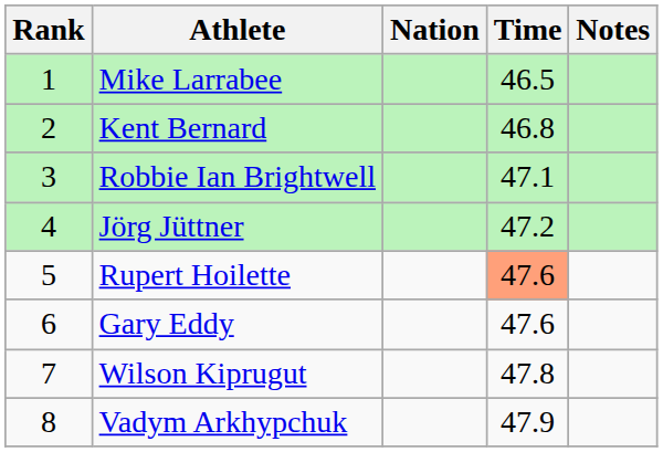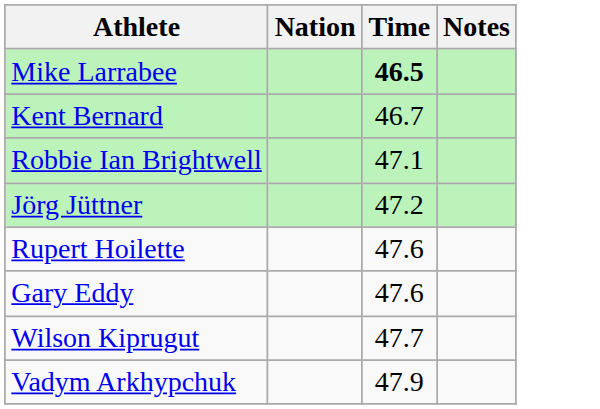- column: Rank | 1 | 2 | 3 | 4 | 5 | 6 | 7 | 8
Mike Larrabee | Time: normal -> bold
Kent Bernard | Time: 46.8 -> 46.7
Rupert Hoilette | Time: lightsalmon background -> no background
Wilson Kiprugut | Time: 47.8 -> 47.7
